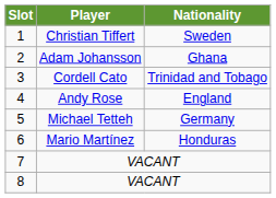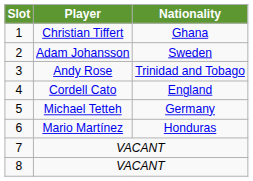1 | Nationality: Sweden -> Ghana
2 | Nationality: Ghana -> Sweden
3 | Player: Cordell Cato -> Andy Rose
4 | Player: Andy Rose -> Cordell Cato
